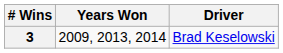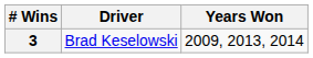columns swapped: Driver <-> Years Won
